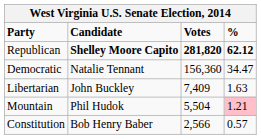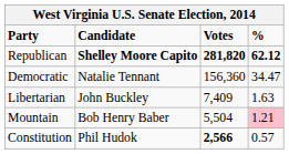Mountain | Candidate: Phil Hudok -> Bob Henry Baber
Constitution | Candidate: Bob Henry Baber -> Phil Hudok
Constitution | Votes: normal -> bold
